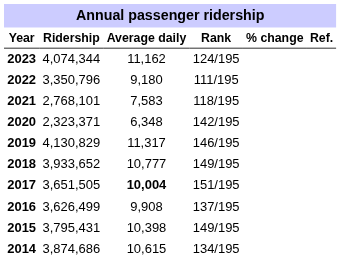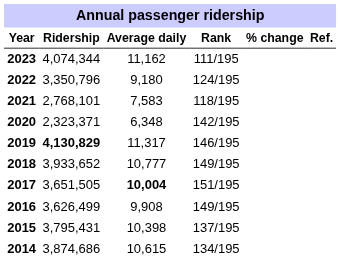2023 | Rank: 124/195 -> 111/195
2022 | Rank: 111/195 -> 124/195
2019 | Ridership: normal -> bold
2016 | Rank: 137/195 -> 149/195
2015 | Rank: 149/195 -> 137/195
